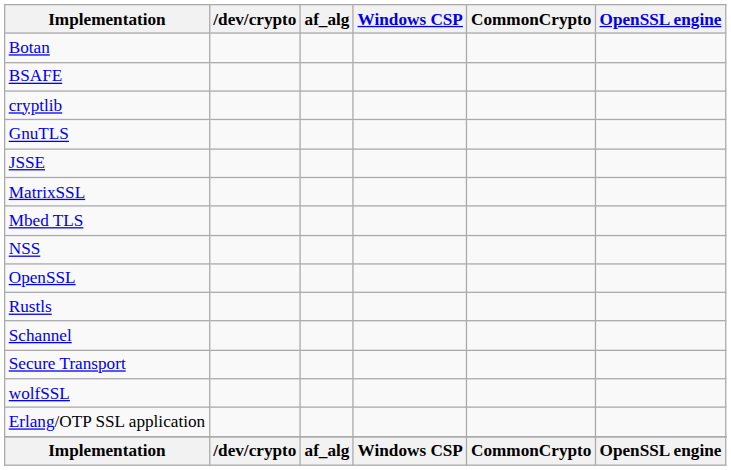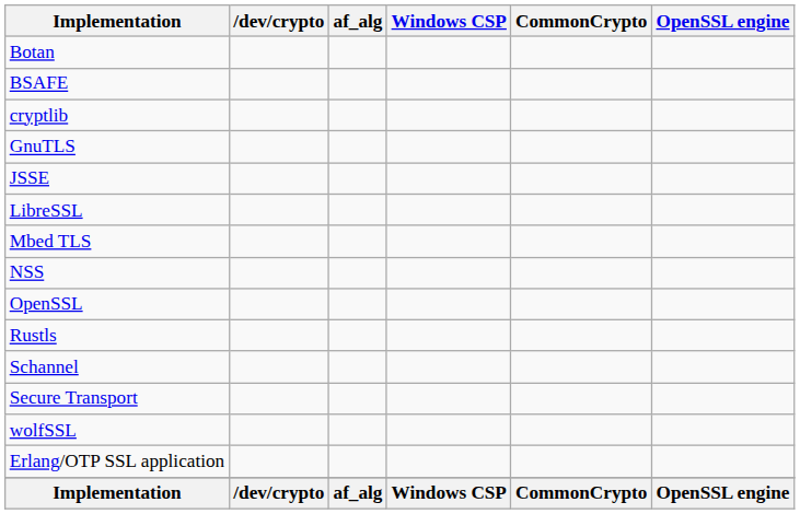+ row: LibreSSL
- row: MatrixSSL
